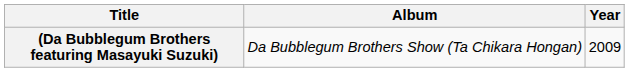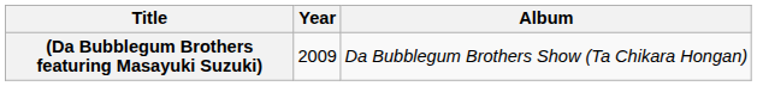columns swapped: Year <-> Album
